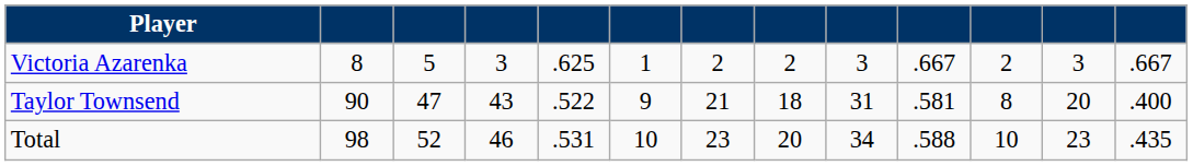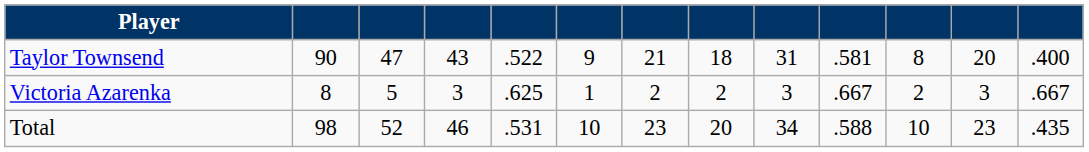rows swapped: Taylor Townsend <-> Victoria Azarenka
